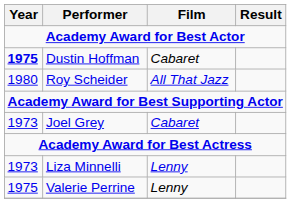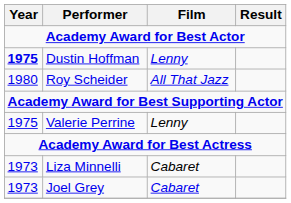Dustin Hoffman | Film: Cabaret -> Lenny
rows swapped: Joel Grey <-> Valerie Perrine
Liza Minnelli | Film: Lenny -> Cabaret
